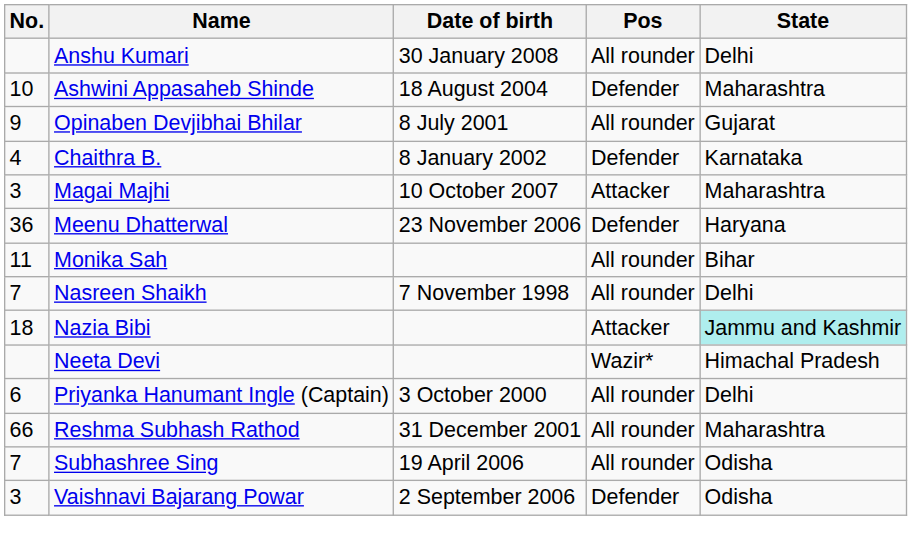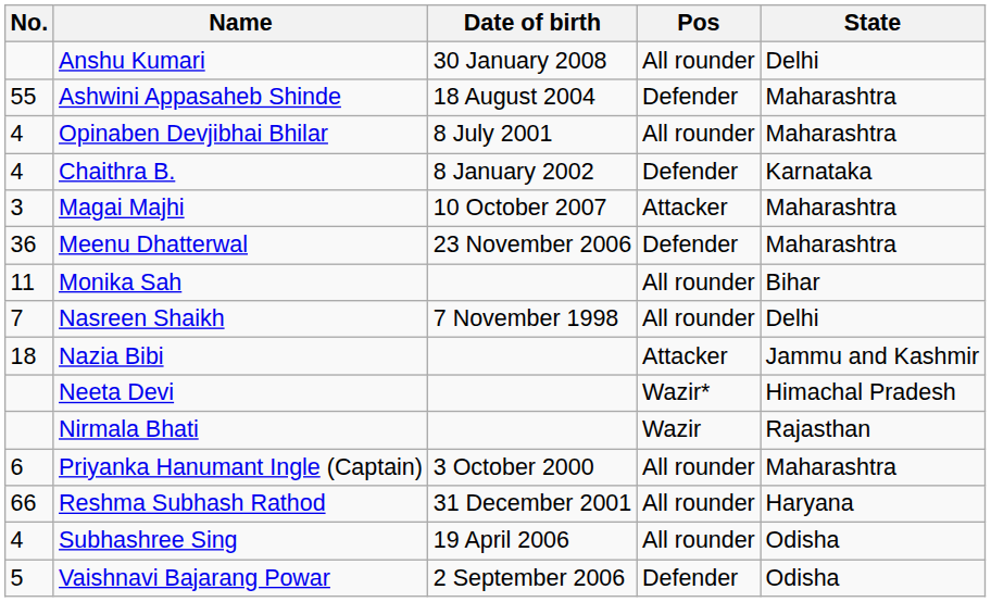Ashwini Appasaheb Shinde | No.: 10 -> 55
Opinaben Devjibhai Bhilar | No.: 9 -> 4
Opinaben Devjibhai Bhilar | State: Gujarat -> Maharashtra
Meenu Dhatterwal | State: Haryana -> Maharashtra
Nazia Bibi | State: paleturquoise background -> no background
+ row: Nirmala Bhati | Wazir | Rajasthan
Priyanka Hanumant Ingle (Captain) | State: Delhi -> Maharashtra
Reshma Subhash Rathod | State: Maharashtra -> Haryana
Subhashree Sing | No.: 7 -> 4
Vaishnavi Bajarang Powar | No.: 3 -> 5
